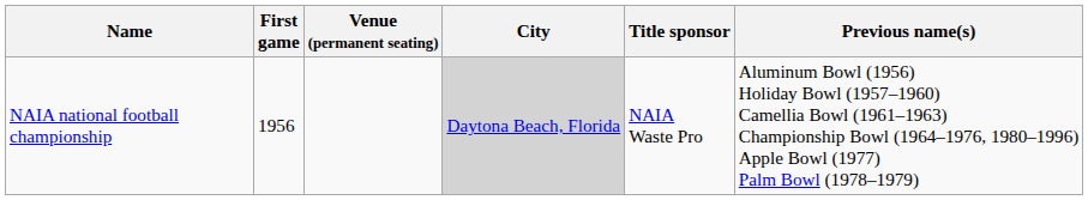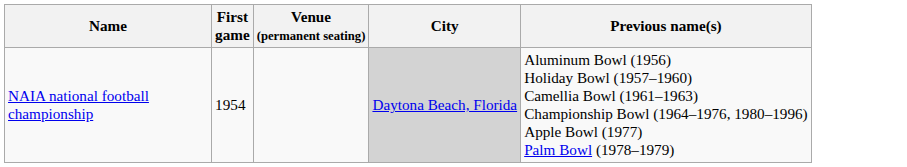- column: Title sponsor | NAIA Waste Pro
NAIA national football championship | First game: 1956 -> 1954
